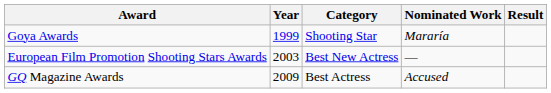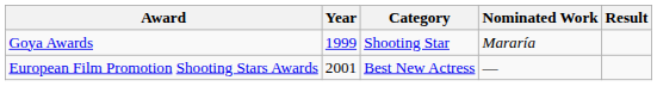European Film Promotion Shooting Stars Awards | Year: 2003 -> 2001
- row: GQ Magazine Awards | 2009 | Best Actress | Accused
